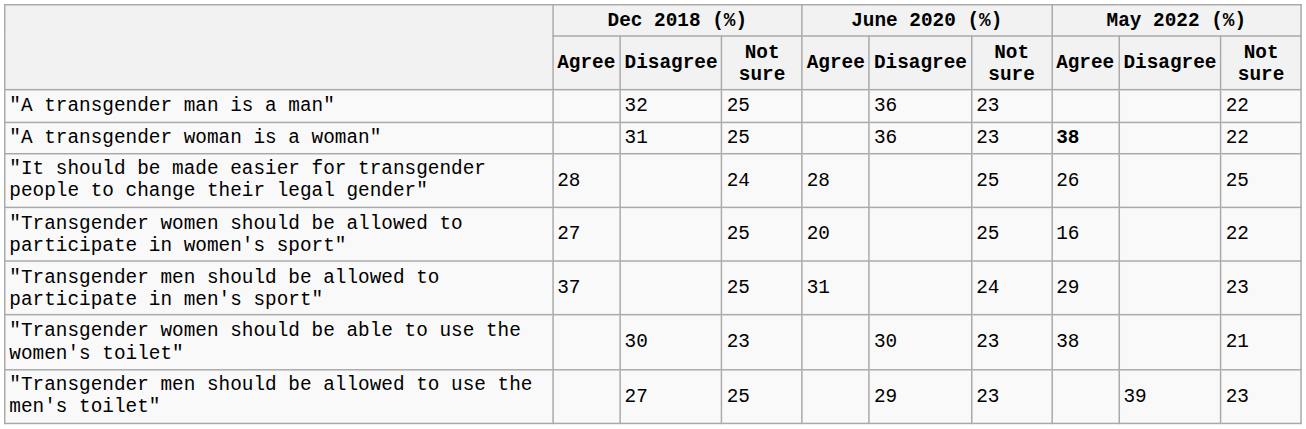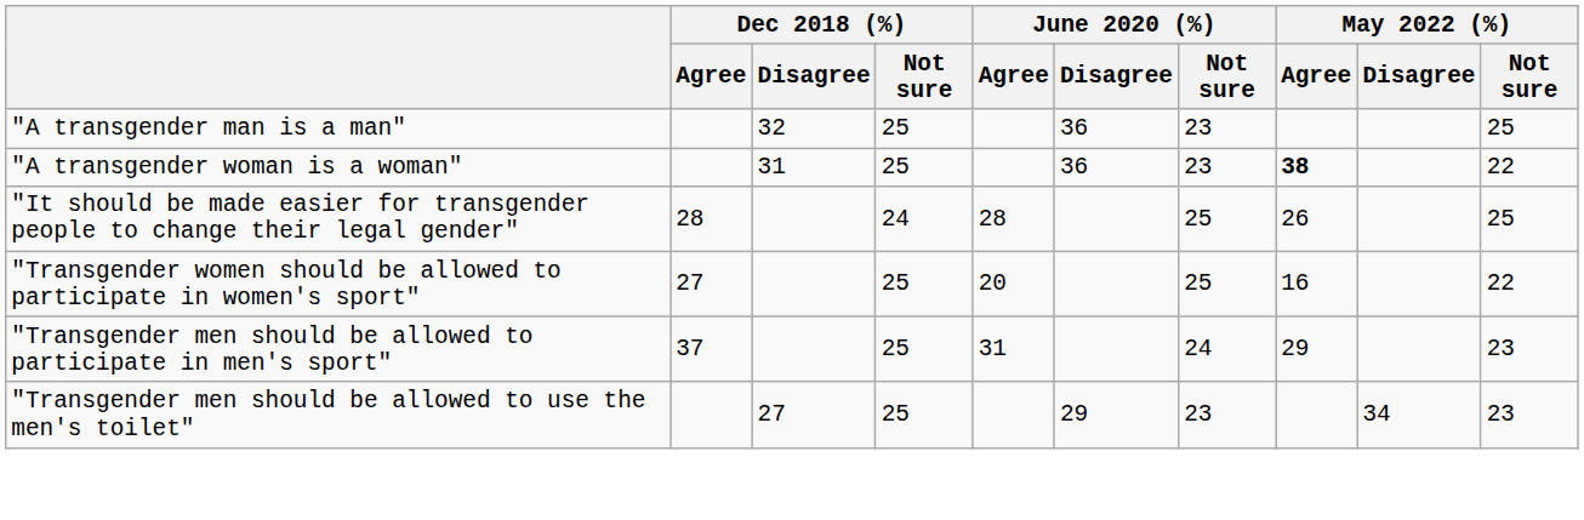"A transgender man is a man" | May 2022 (%) / Not sure: 22 -> 25
- row: "Transgender women should be able to use the women's toilet" | 30 | 23 | 30 | 23 | 38 | 21
"Transgender men should be allowed to use the men's toilet" | May 2022 (%) / Disagree: 39 -> 34
